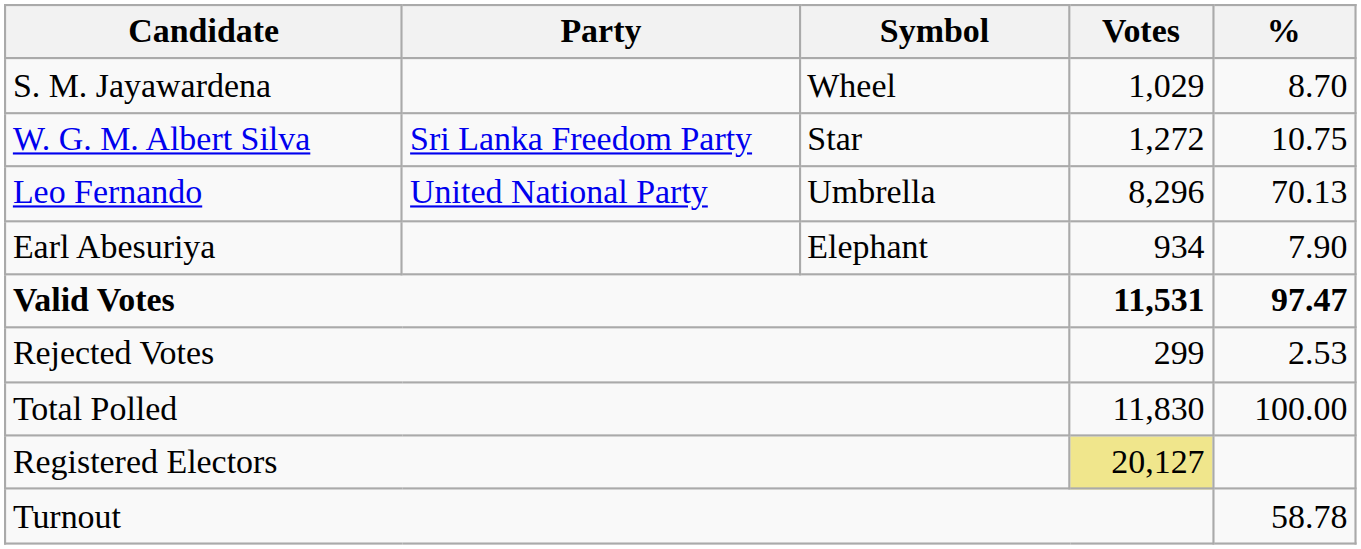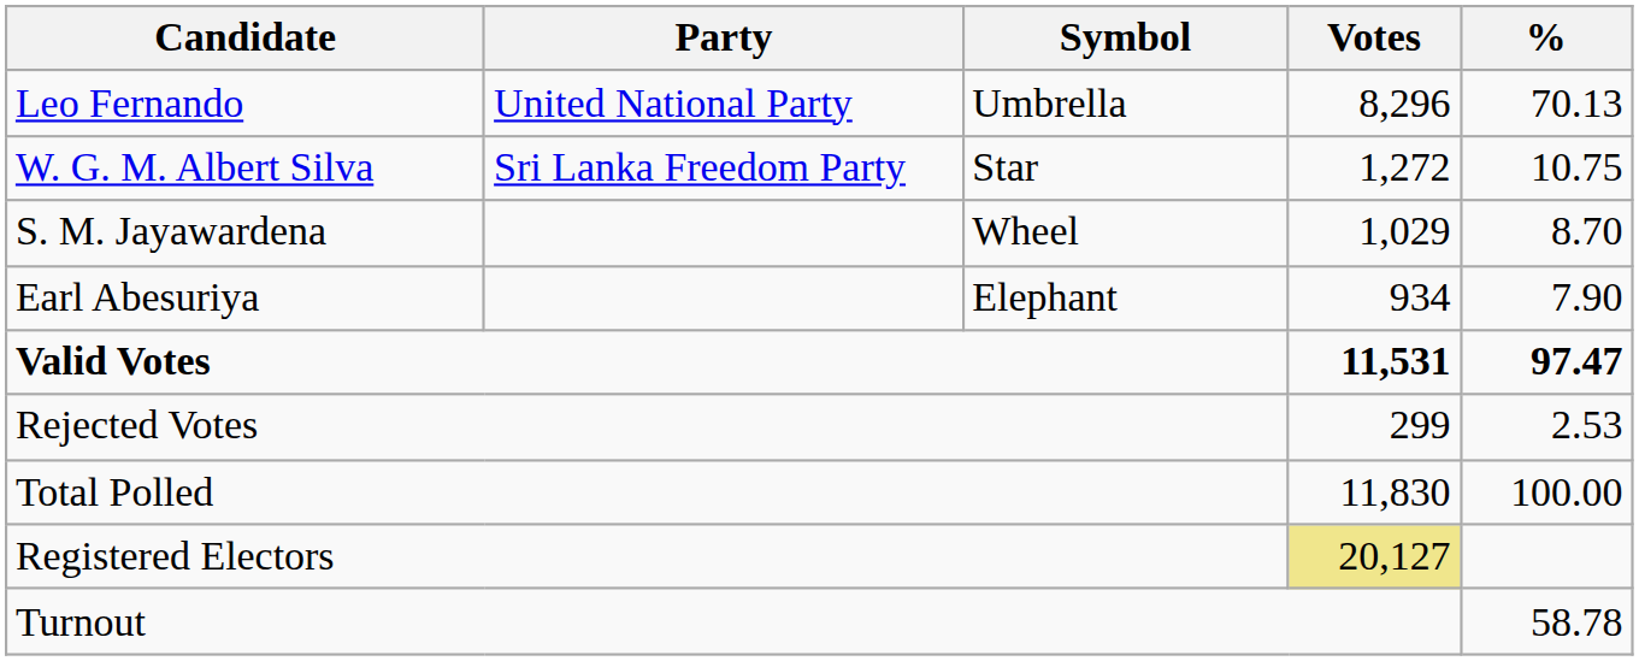rows swapped: Leo Fernando <-> S. M. Jayawardena
